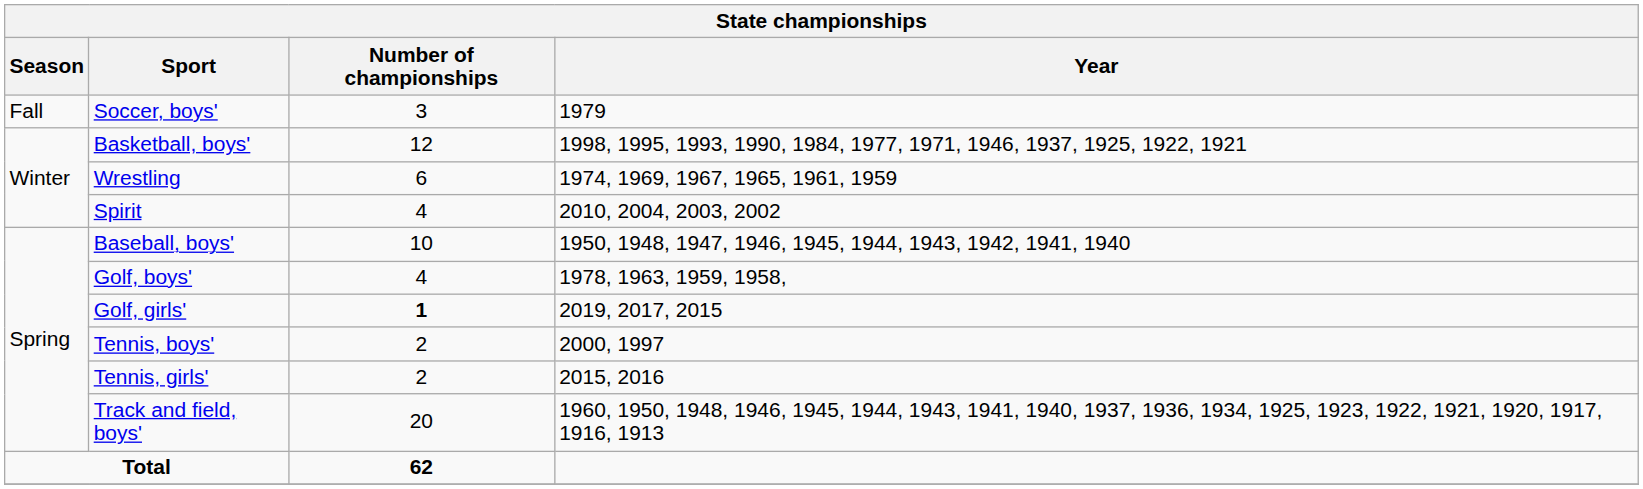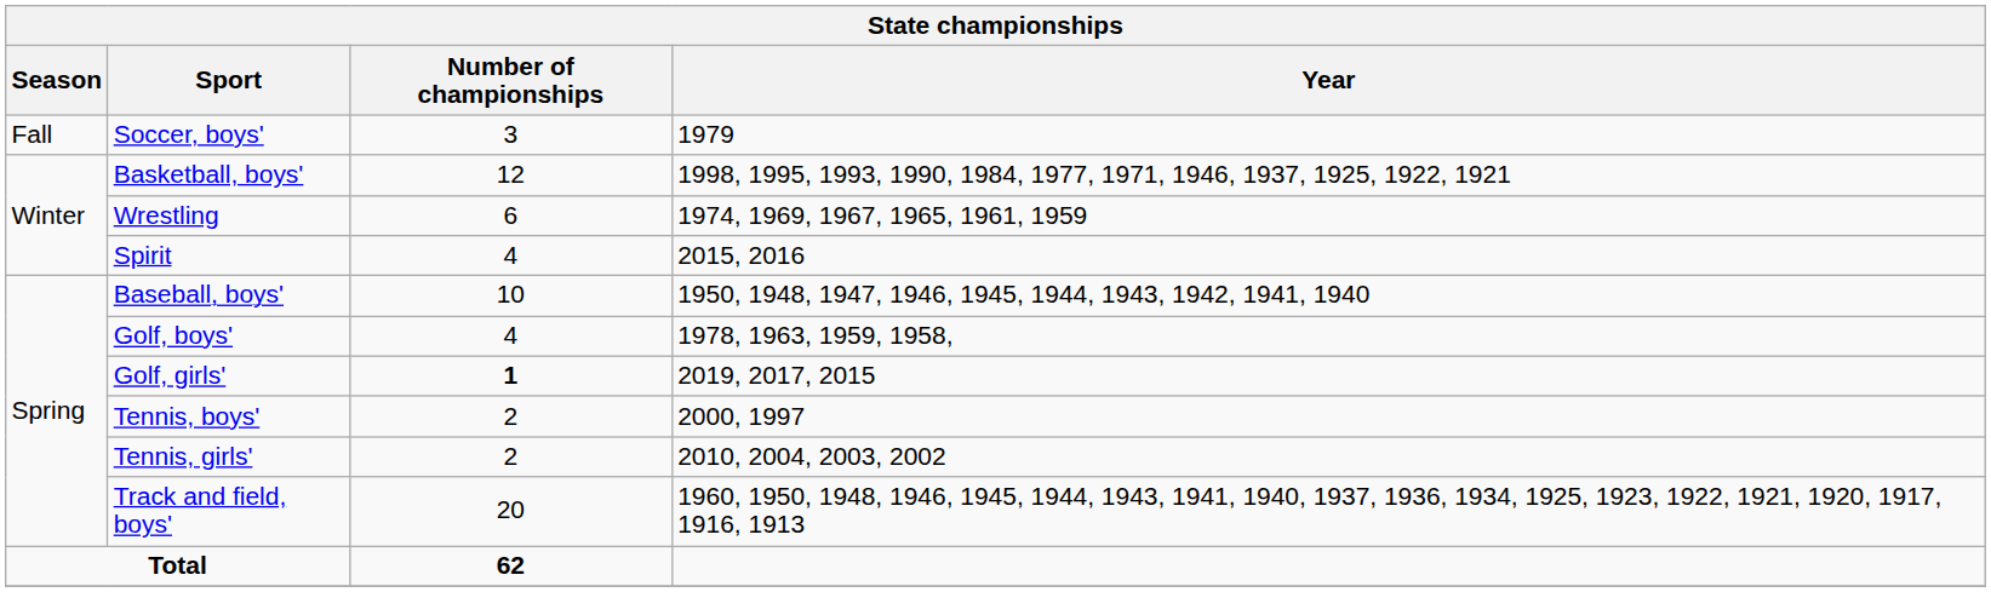Spirit | Year: 2010, 2004, 2003, 2002 -> 2015, 2016
Tennis, girls' | Year: 2015, 2016 -> 2010, 2004, 2003, 2002
